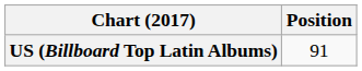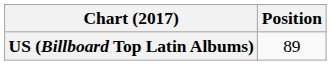US (Billboard Top Latin Albums) | Position: 91 -> 89
